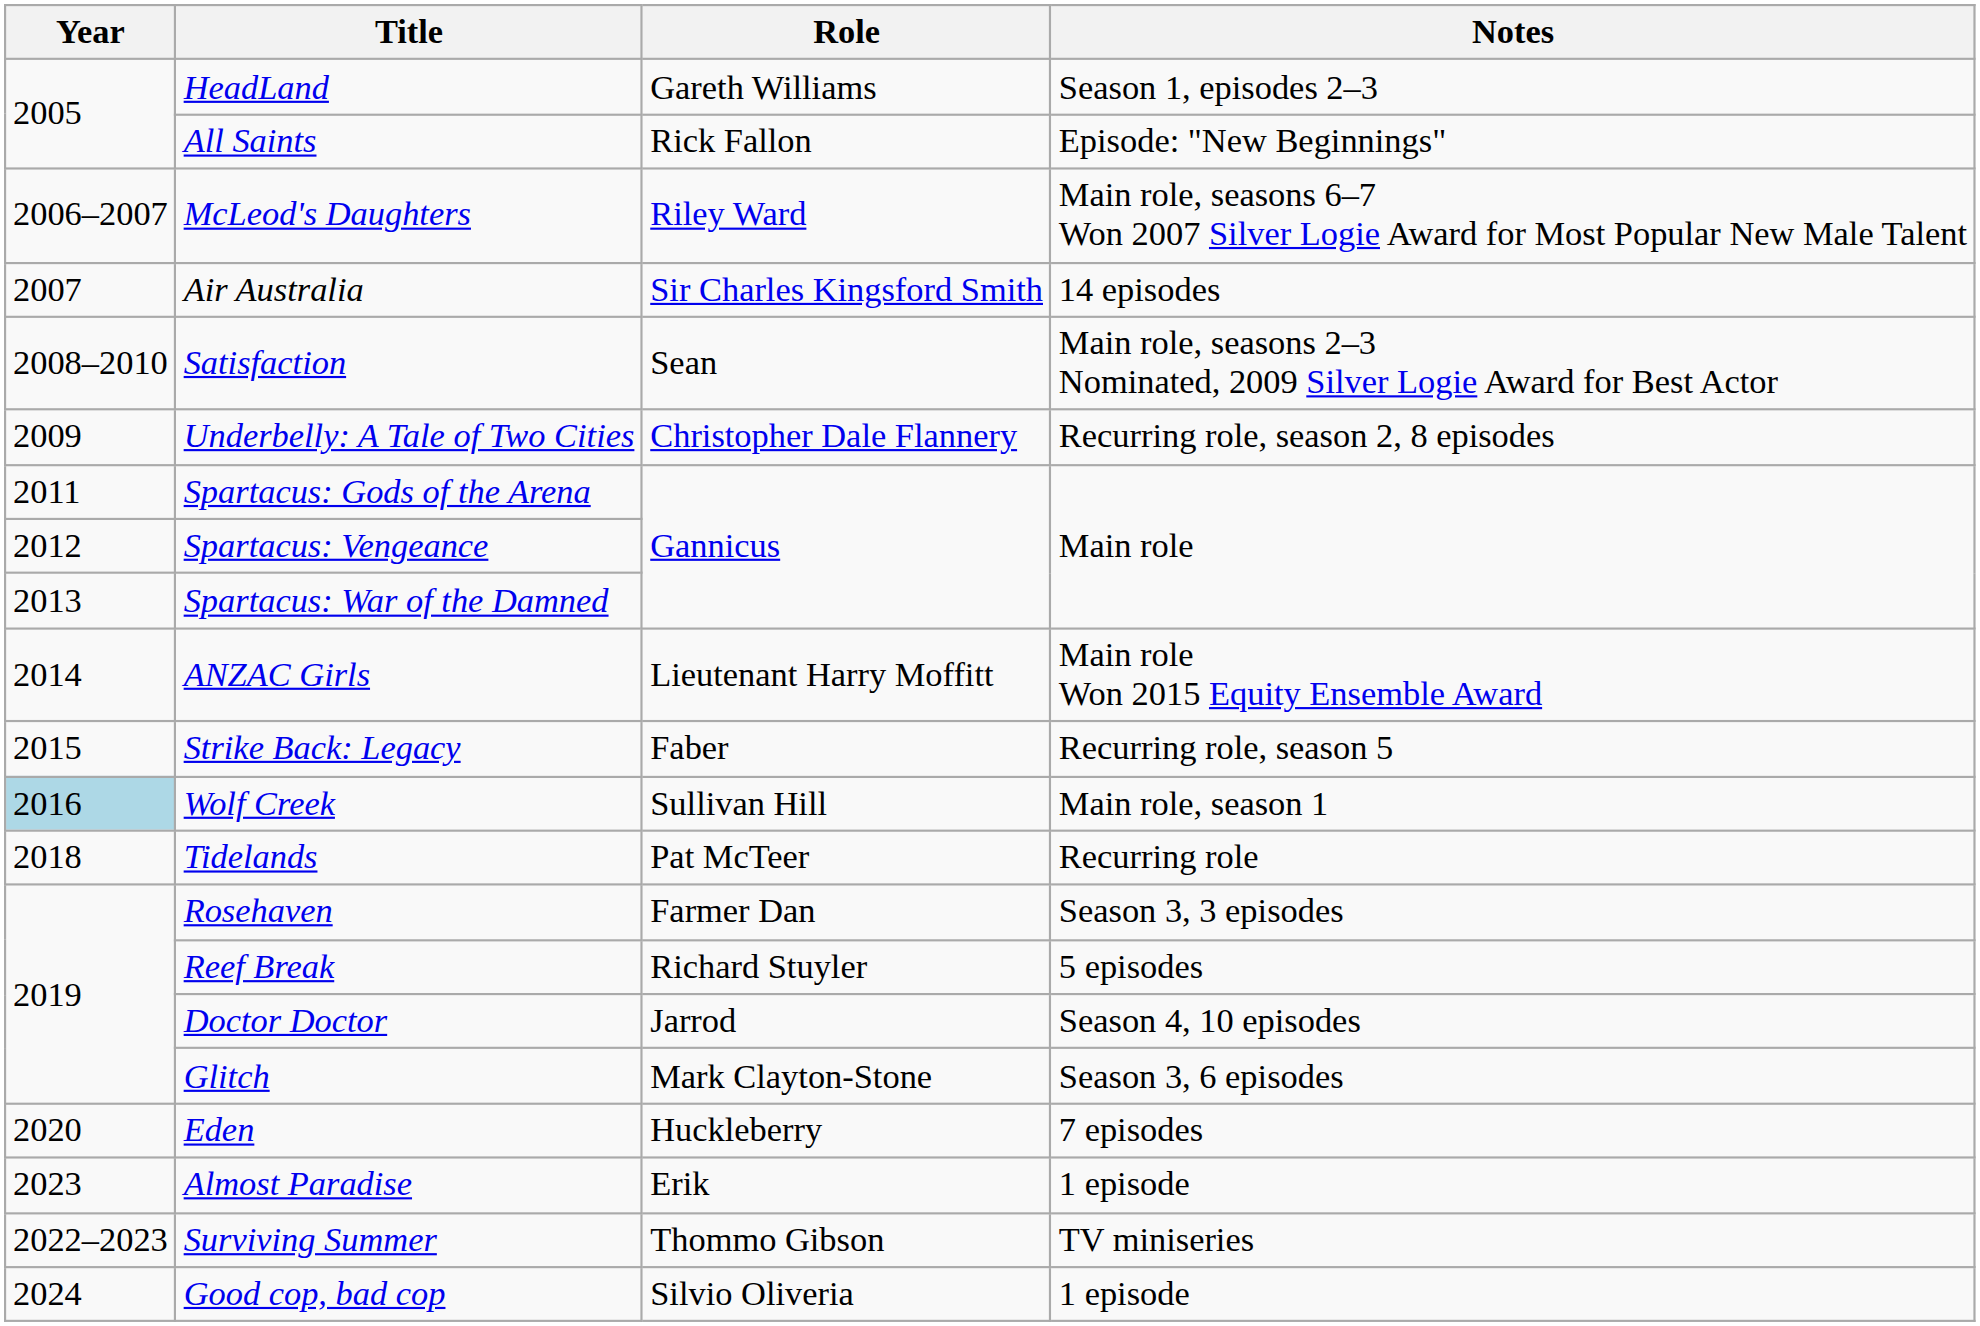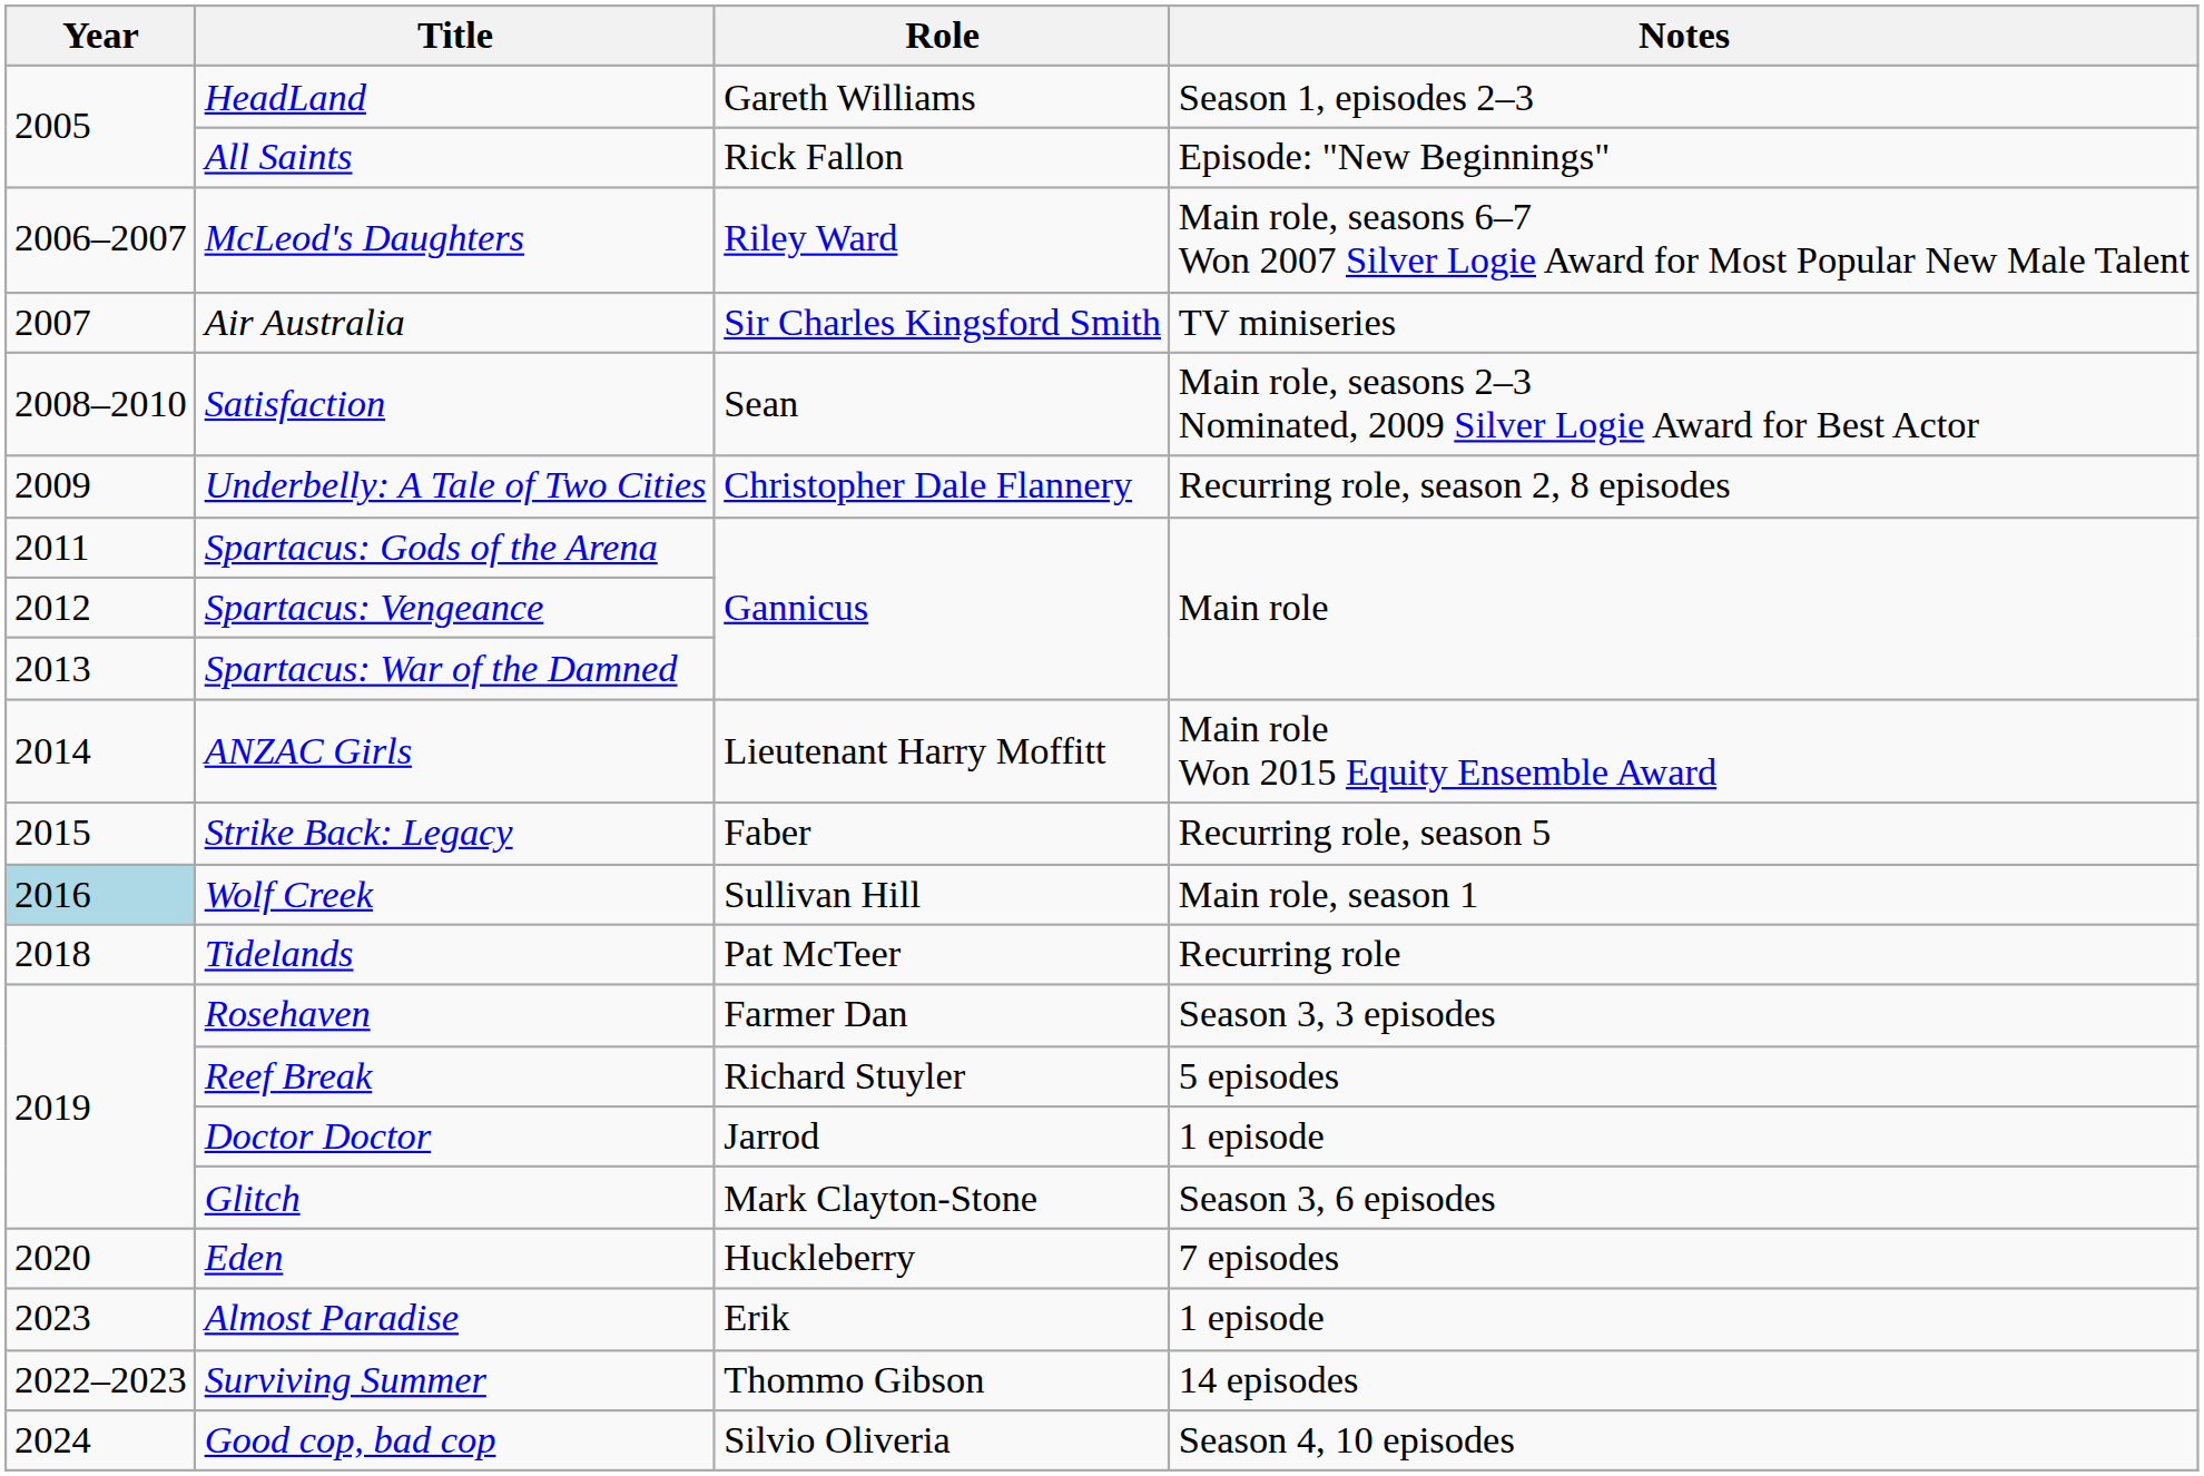Air Australia | Notes: 14 episodes -> TV miniseries
Doctor Doctor | Notes: Season 4, 10 episodes -> 1 episode
Surviving Summer | Notes: TV miniseries -> 14 episodes
Good cop, bad cop | Notes: 1 episode -> Season 4, 10 episodes
